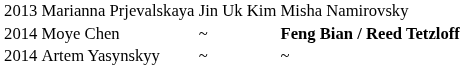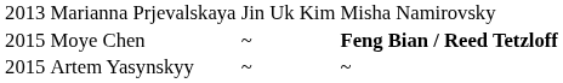Moye Chen | column 1: 2014 -> 2015
Artem Yasynskyy | column 1: 2014 -> 2015
